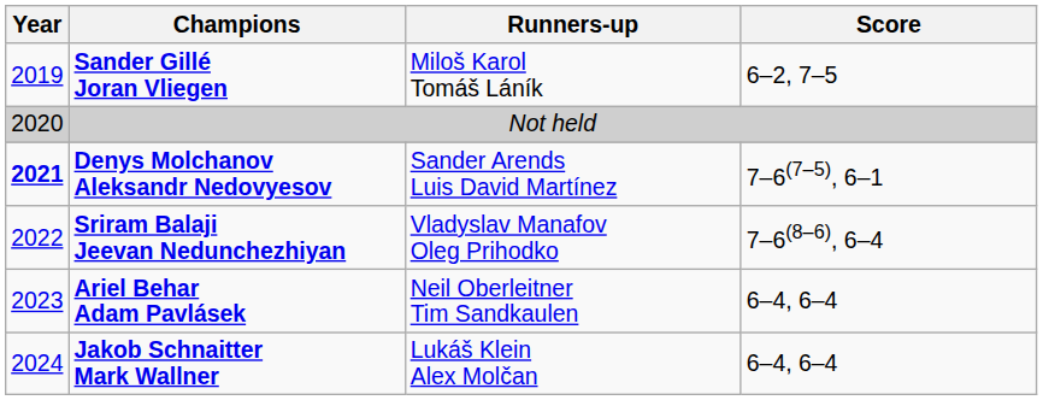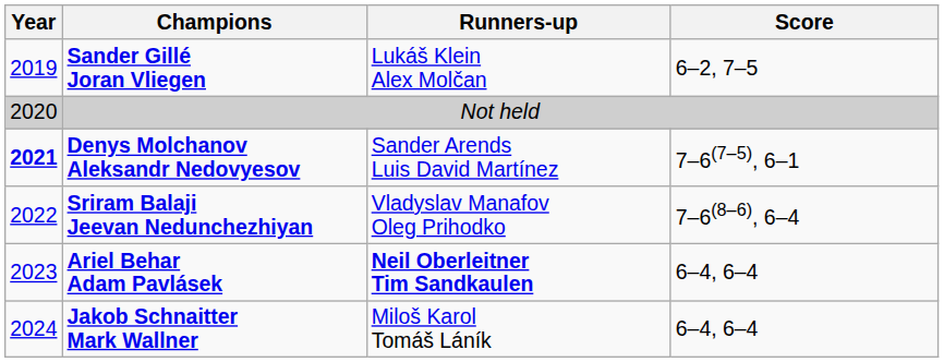Sander Gillé Joran Vliegen | Runners-up: Miloš Karol Tomáš Láník -> Lukáš Klein Alex Molčan
Ariel Behar Adam Pavlásek | Runners-up: normal -> bold
Jakob Schnaitter Mark Wallner | Runners-up: Lukáš Klein Alex Molčan -> Miloš Karol Tomáš Láník
